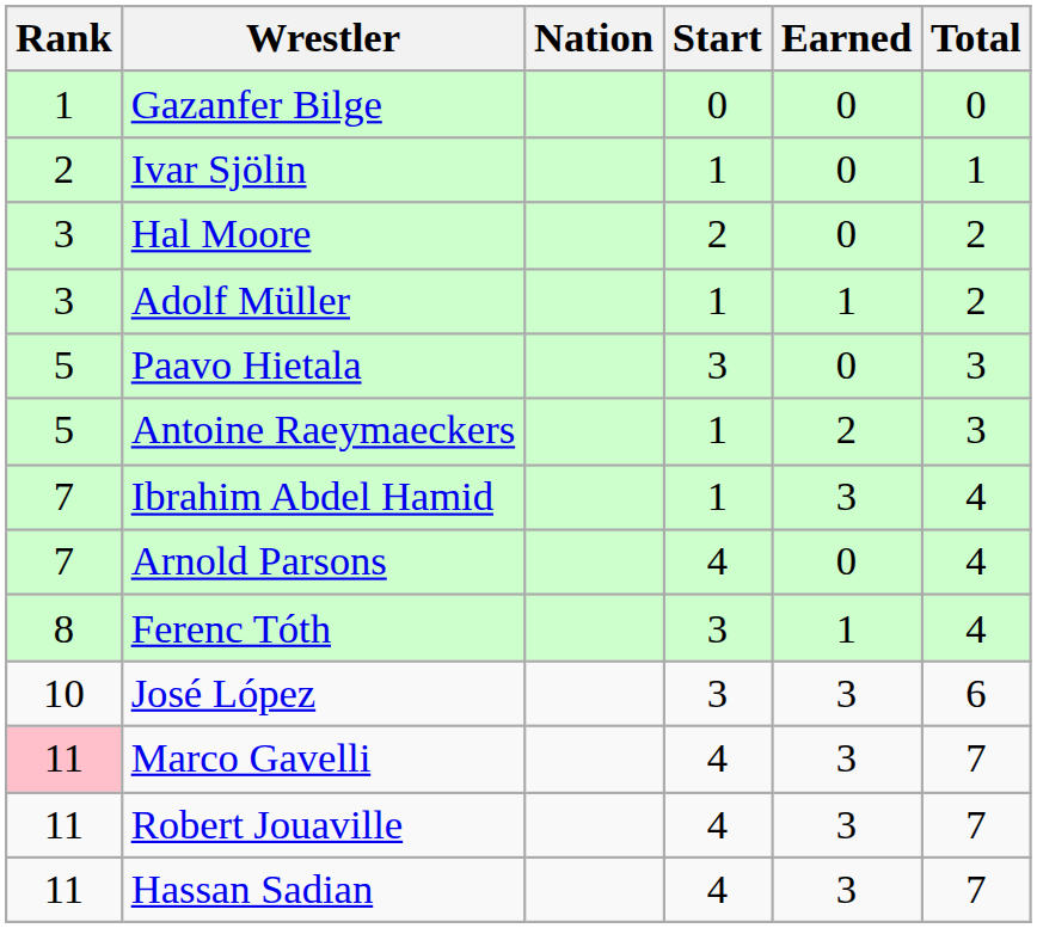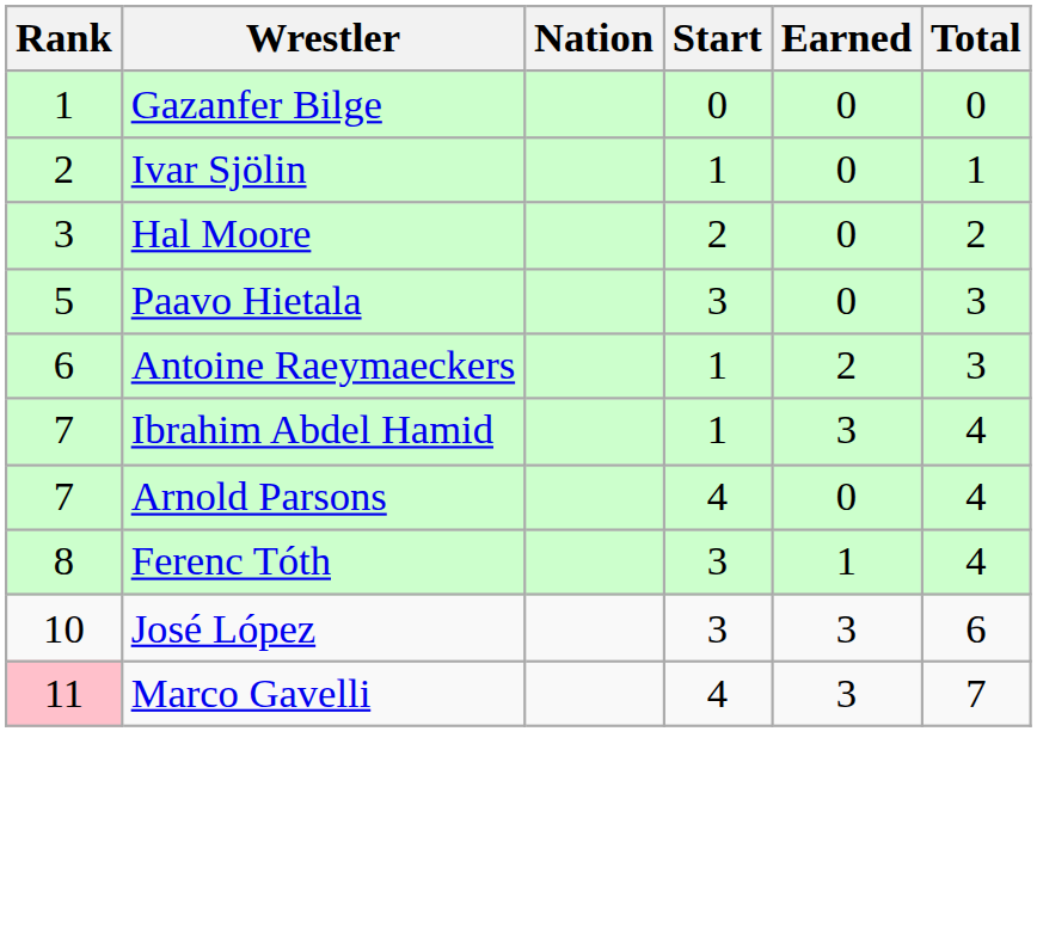- row: 3 | Adolf Müller | 1 | 1 | 2
Antoine Raeymaeckers | Rank: 5 -> 6
- row: 11 | Robert Jouaville | 4 | 3 | 7
- row: 11 | Hassan Sadian | 4 | 3 | 7
